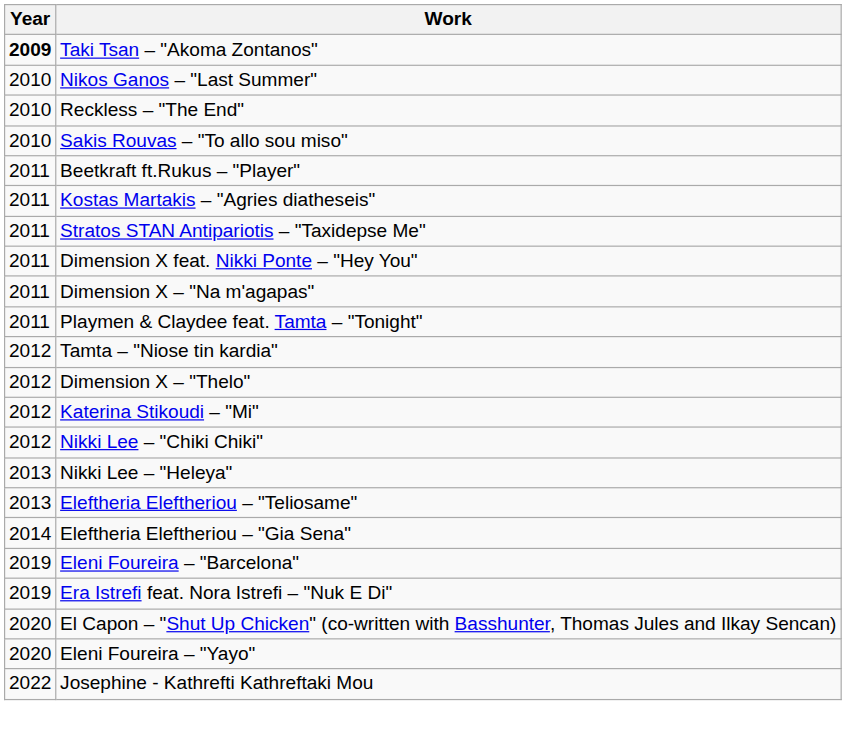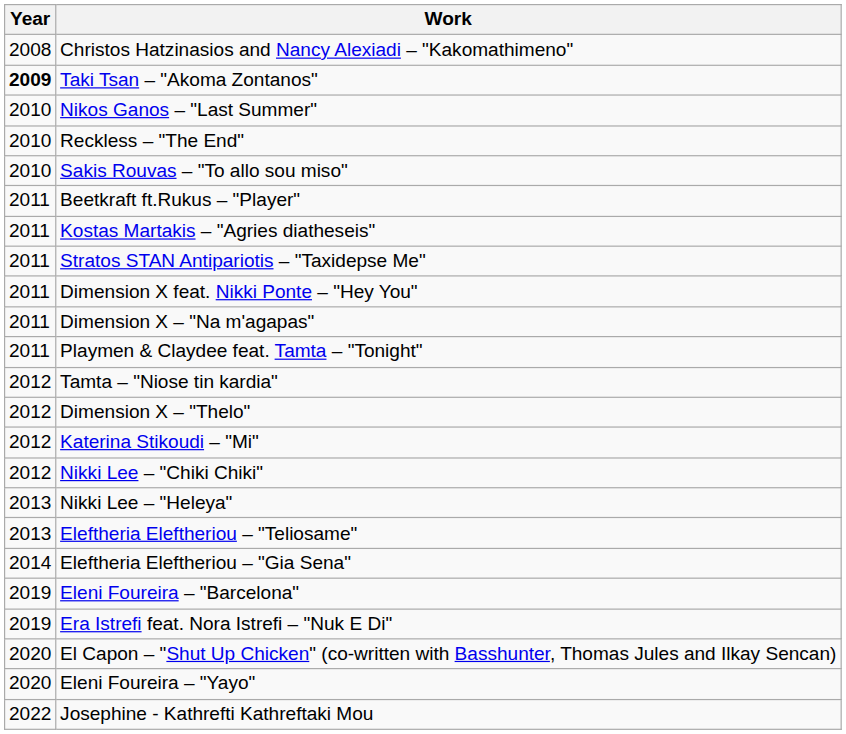+ row: 2008 | Christos Hatzinasios and Nancy Alexiadi – "Kakomathimeno"
